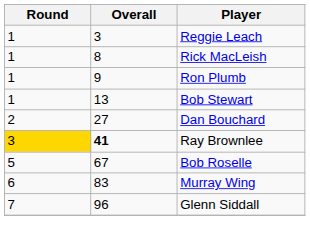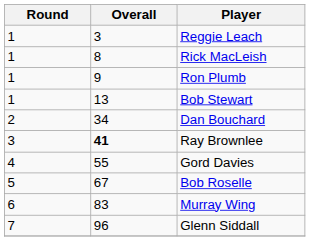Dan Bouchard | Overall: 27 -> 34
Ray Brownlee | Round: gold background -> no background
+ row: 4 | 55 | Gord Davies
